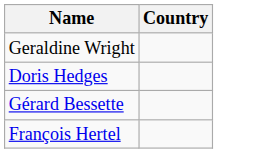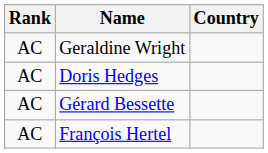+ column: Rank | AC | AC | AC | AC
